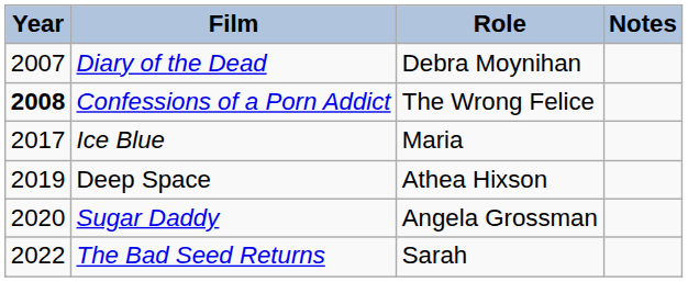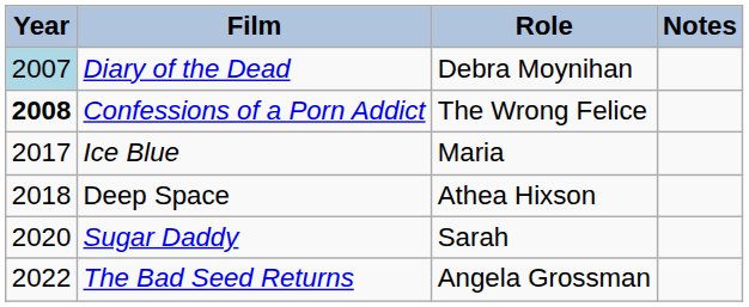Diary of the Dead | Year: no background -> lightblue background
Deep Space | Year: 2019 -> 2018
Sugar Daddy | Role: Angela Grossman -> Sarah
The Bad Seed Returns | Role: Sarah -> Angela Grossman
